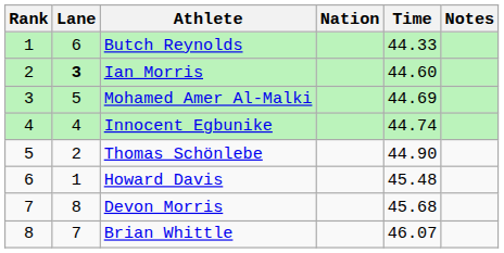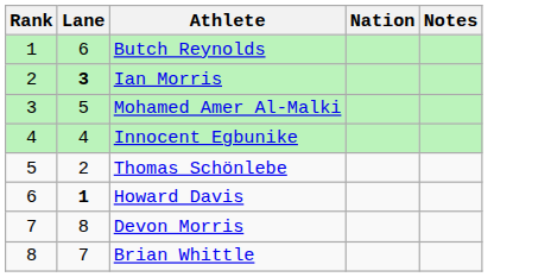- column: Time | 44.33 | 44.60 | 44.69 | 44.74 | 44.90 | 45.48 | 45.68 | 46.07
Howard Davis | Lane: normal -> bold
